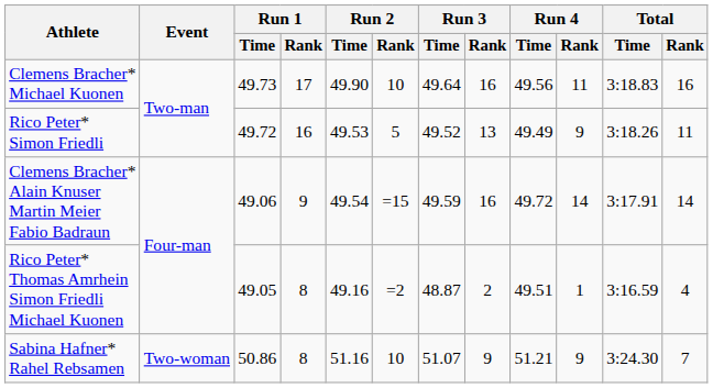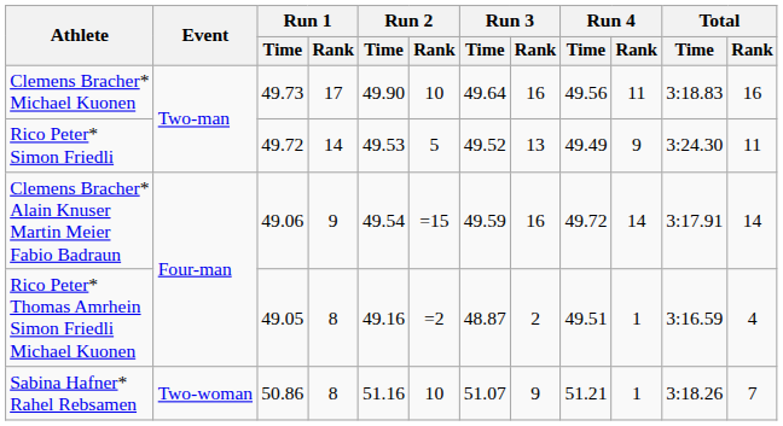Rico Peter* Simon Friedli | Run 1 / Rank: 16 -> 14
Rico Peter* Simon Friedli | Total / Time: 3:18.26 -> 3:24.30
Sabina Hafner* Rahel Rebsamen | Run 4 / Rank: 9 -> 1
Sabina Hafner* Rahel Rebsamen | Total / Time: 3:24.30 -> 3:18.26
